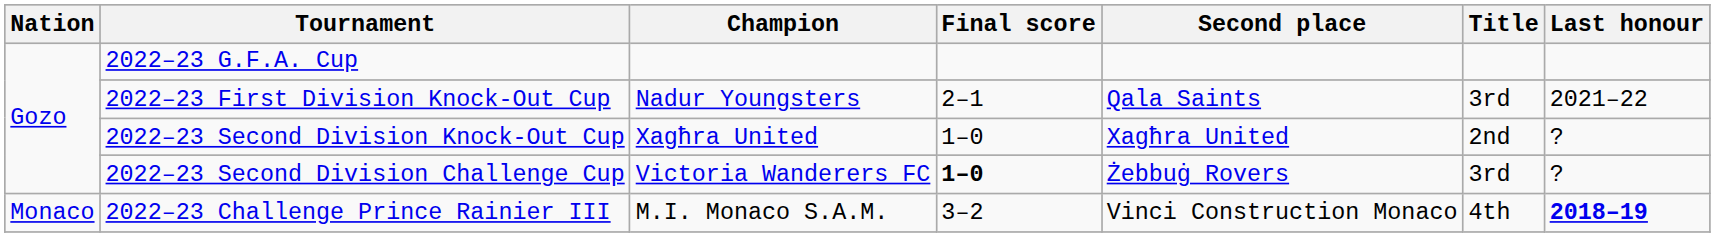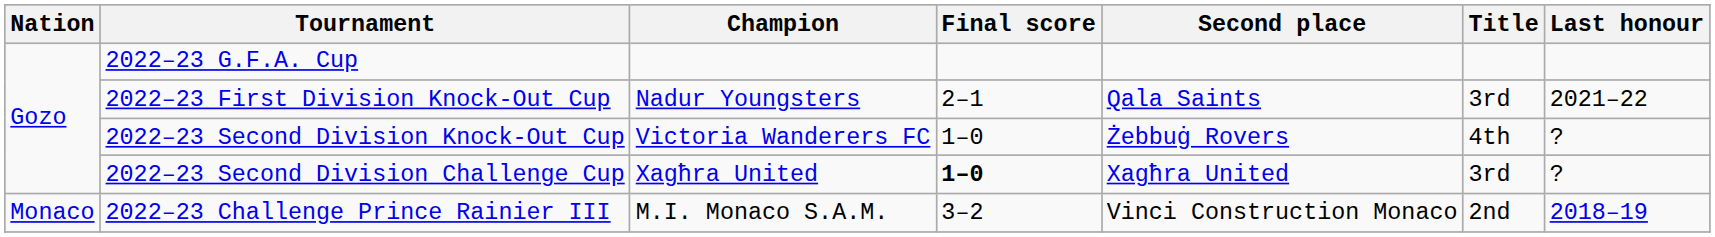2022–23 Second Division Knock-Out Cup | Champion: Xagħra United -> Victoria Wanderers FC
2022–23 Second Division Knock-Out Cup | Second place: Xagħra United -> Żebbuġ Rovers
2022–23 Second Division Knock-Out Cup | Title: 2nd -> 4th
2022–23 Second Division Challenge Cup | Champion: Victoria Wanderers FC -> Xagħra United
2022–23 Second Division Challenge Cup | Second place: Żebbuġ Rovers -> Xagħra United
2022–23 Challenge Prince Rainier III | Title: 4th -> 2nd
2022–23 Challenge Prince Rainier III | Last honour: bold -> normal
